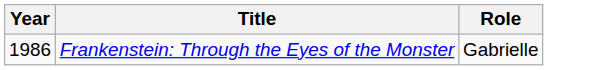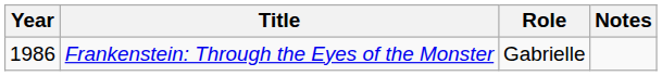+ column: Notes
